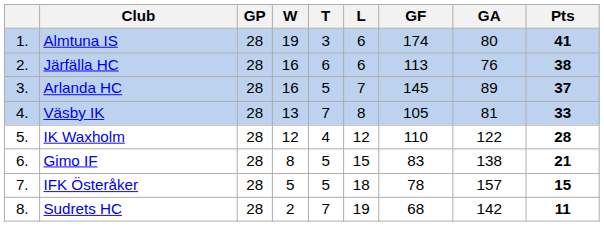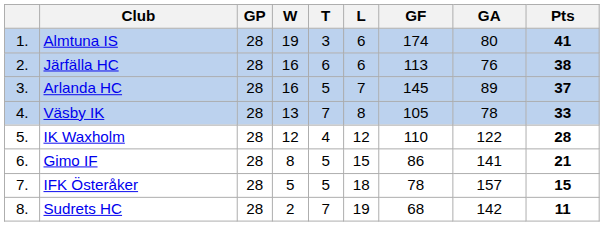Väsby IK | GA: 81 -> 78
Gimo IF | GF: 83 -> 86
Gimo IF | GA: 138 -> 141
